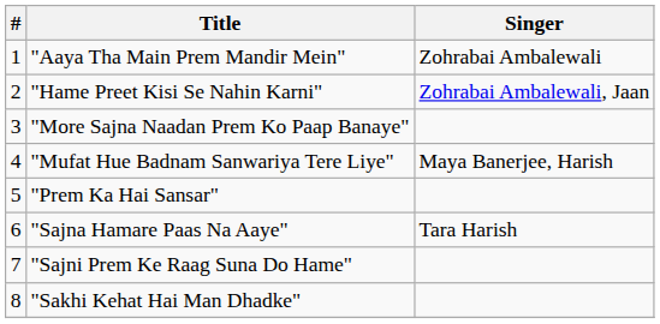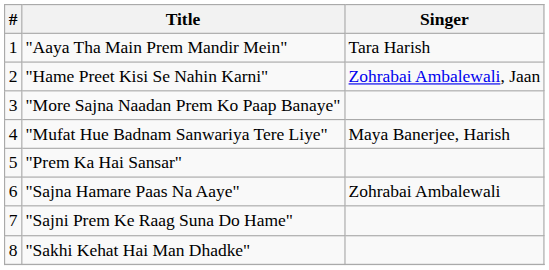"Aaya Tha Main Prem Mandir Mein" | Singer: Zohrabai Ambalewali -> Tara Harish
"Sajna Hamare Paas Na Aaye" | Singer: Tara Harish -> Zohrabai Ambalewali
